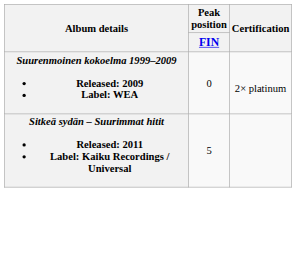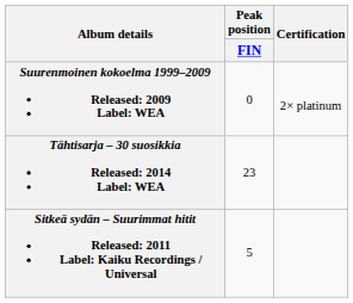+ row: Tähtisarja – 30 suosikkia Released: 2014 Label: WEA | 23
